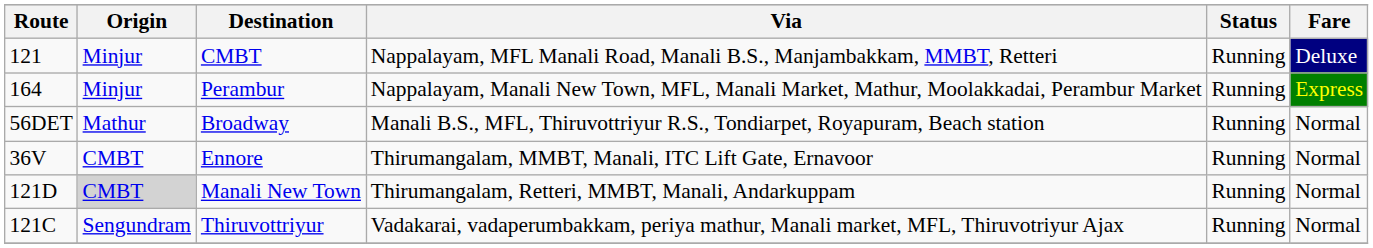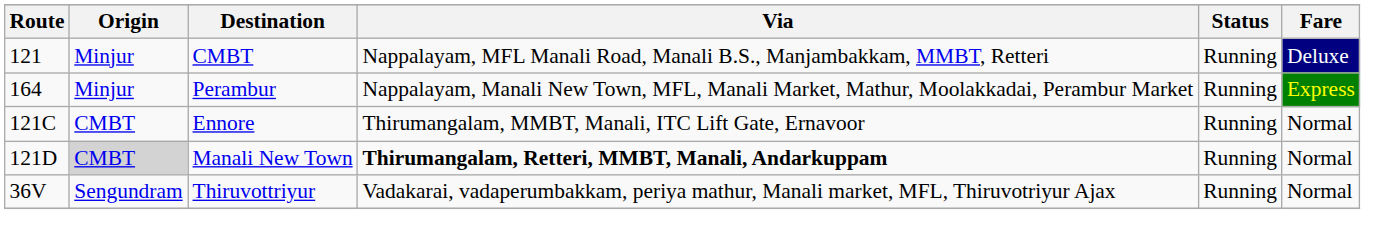- row: 56DET | Mathur | Broadway | Manali B.S., MFL, Thiruvottriyur R.S., Tondiarpet, Royapuram, Beach station | Running | Normal
Ennore | Route: 36V -> 121C
Manali New Town | Via: normal -> bold
Thiruvottriyur | Route: 121C -> 36V
